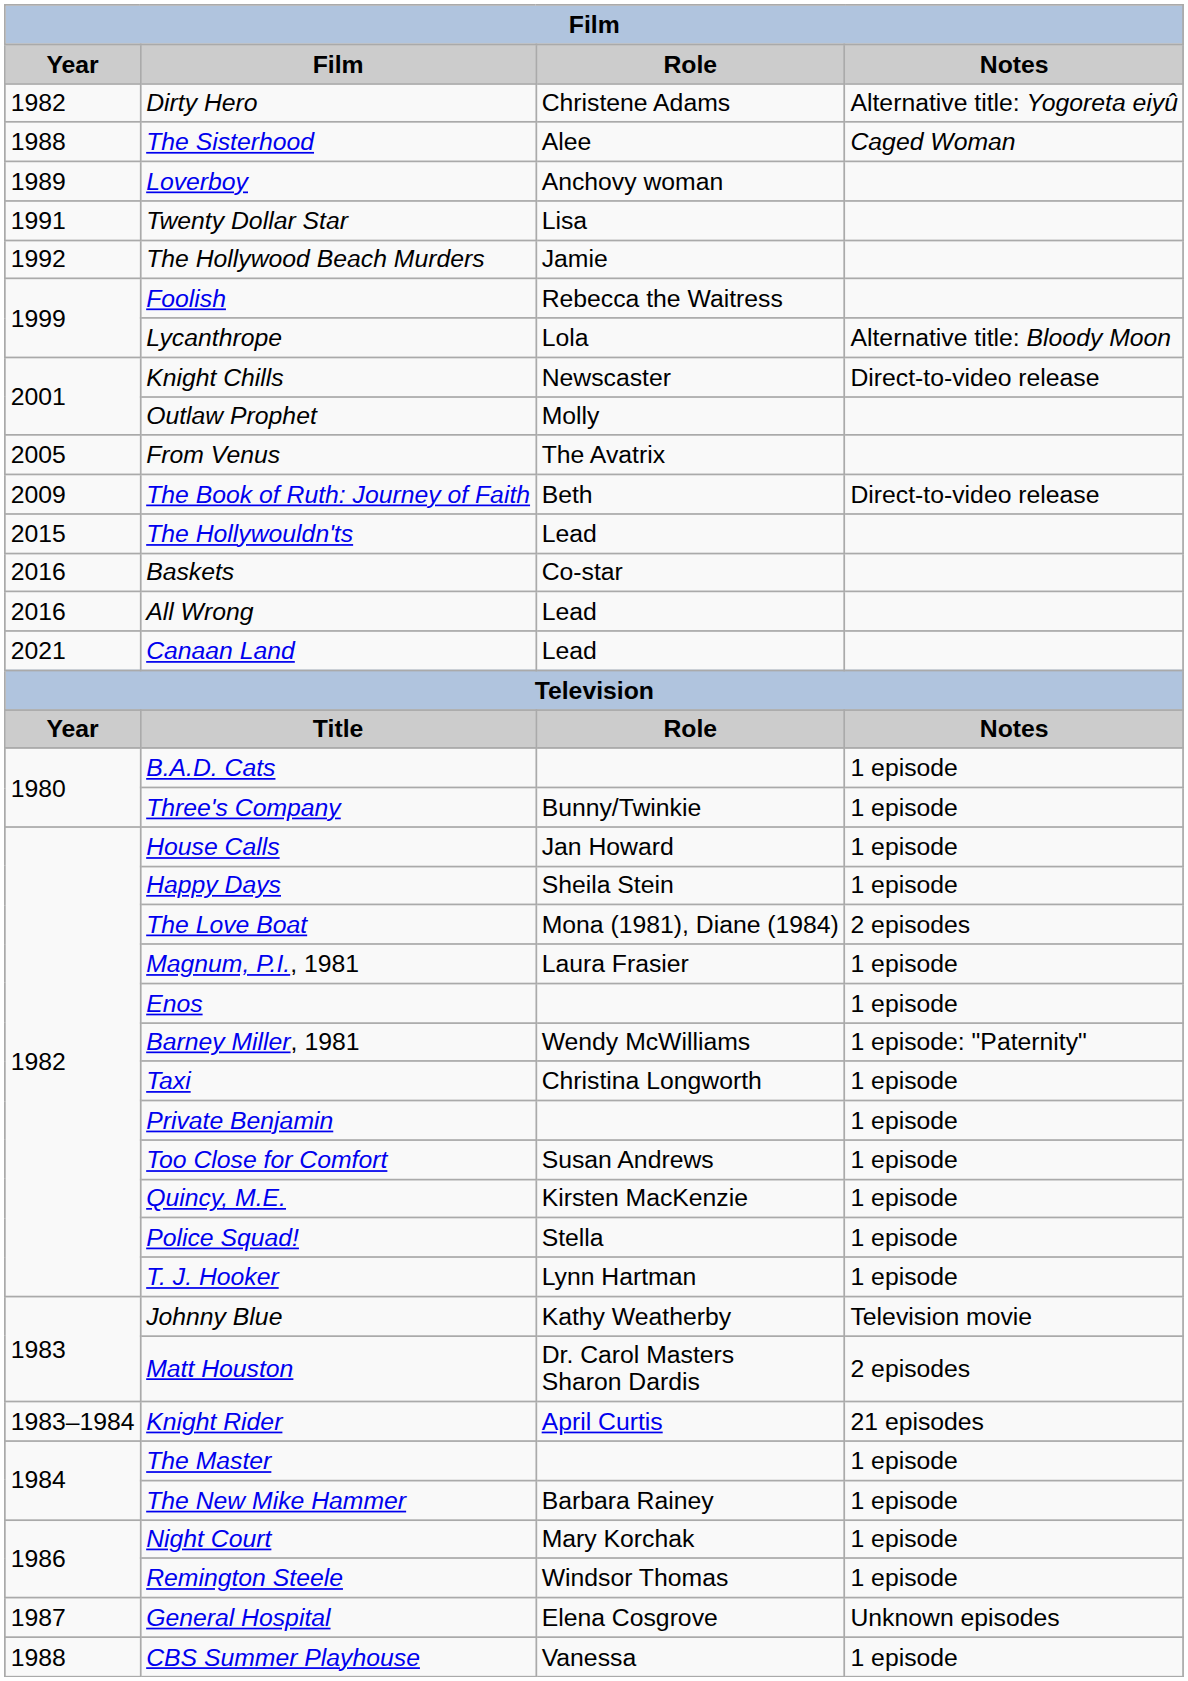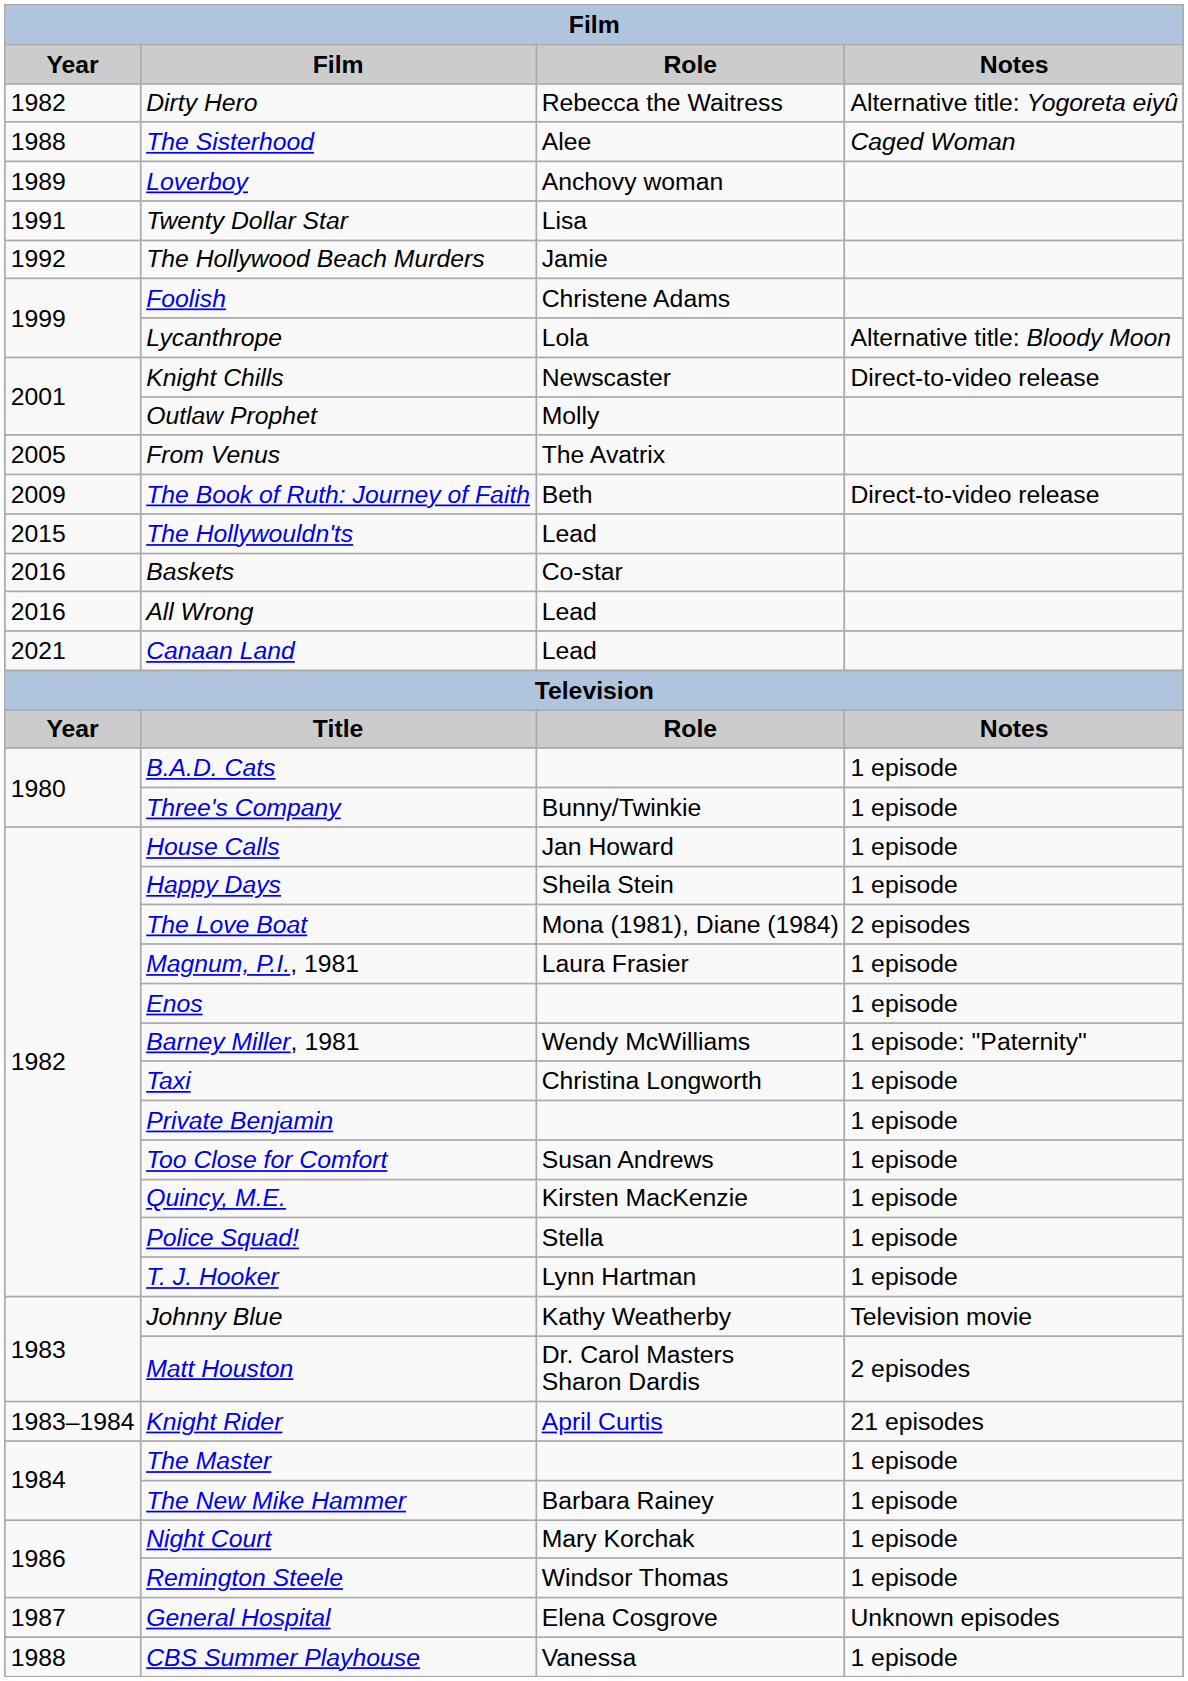Dirty Hero | Role: Christene Adams -> Rebecca the Waitress
Foolish | Role: Rebecca the Waitress -> Christene Adams
